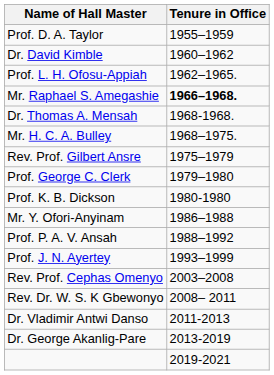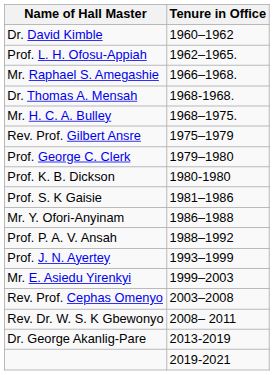- row: Prof. D. A. Taylor | 1955–1959
Mr. Raphael S. Amegashie | Tenure in Office: bold -> normal
+ row: Prof. S. K Gaisie | 1981–1986
+ row: Mr. E. Asiedu Yirenkyi | 1999–2003
- row: Dr. Vladimir Antwi Danso | 2011-2013
